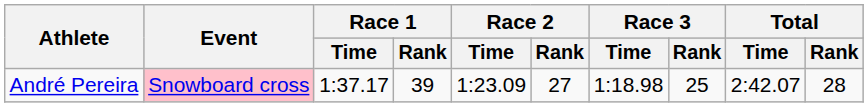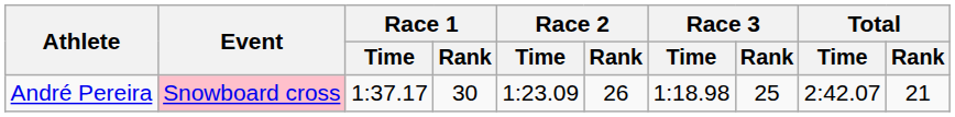André Pereira | Race 1 / Rank: 39 -> 30
André Pereira | Race 2 / Rank: 27 -> 26
André Pereira | Total / Rank: 28 -> 21
